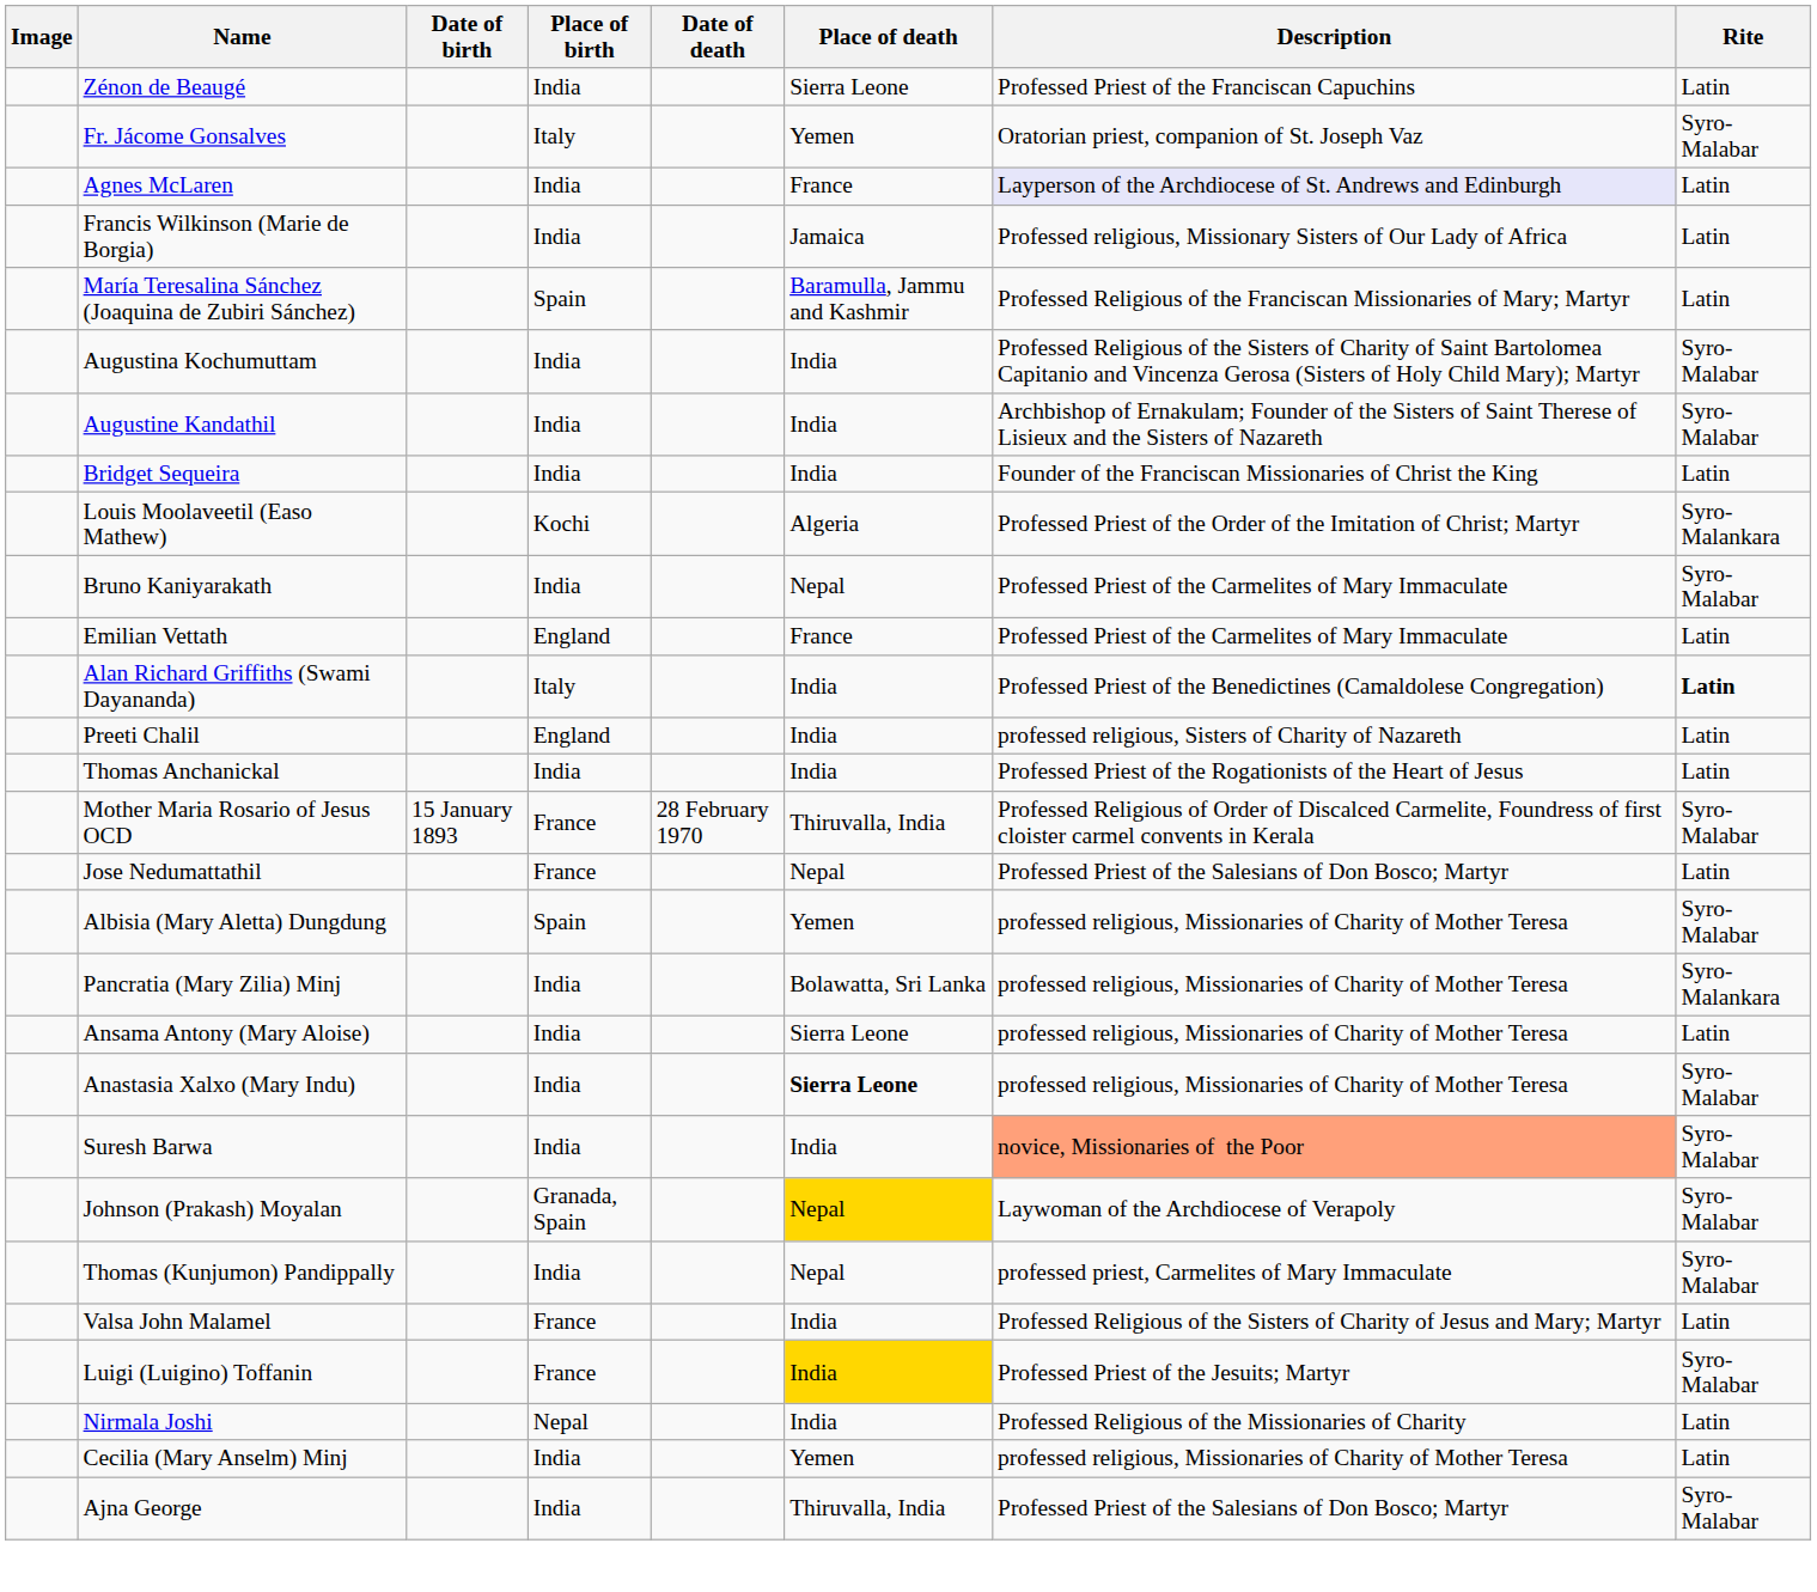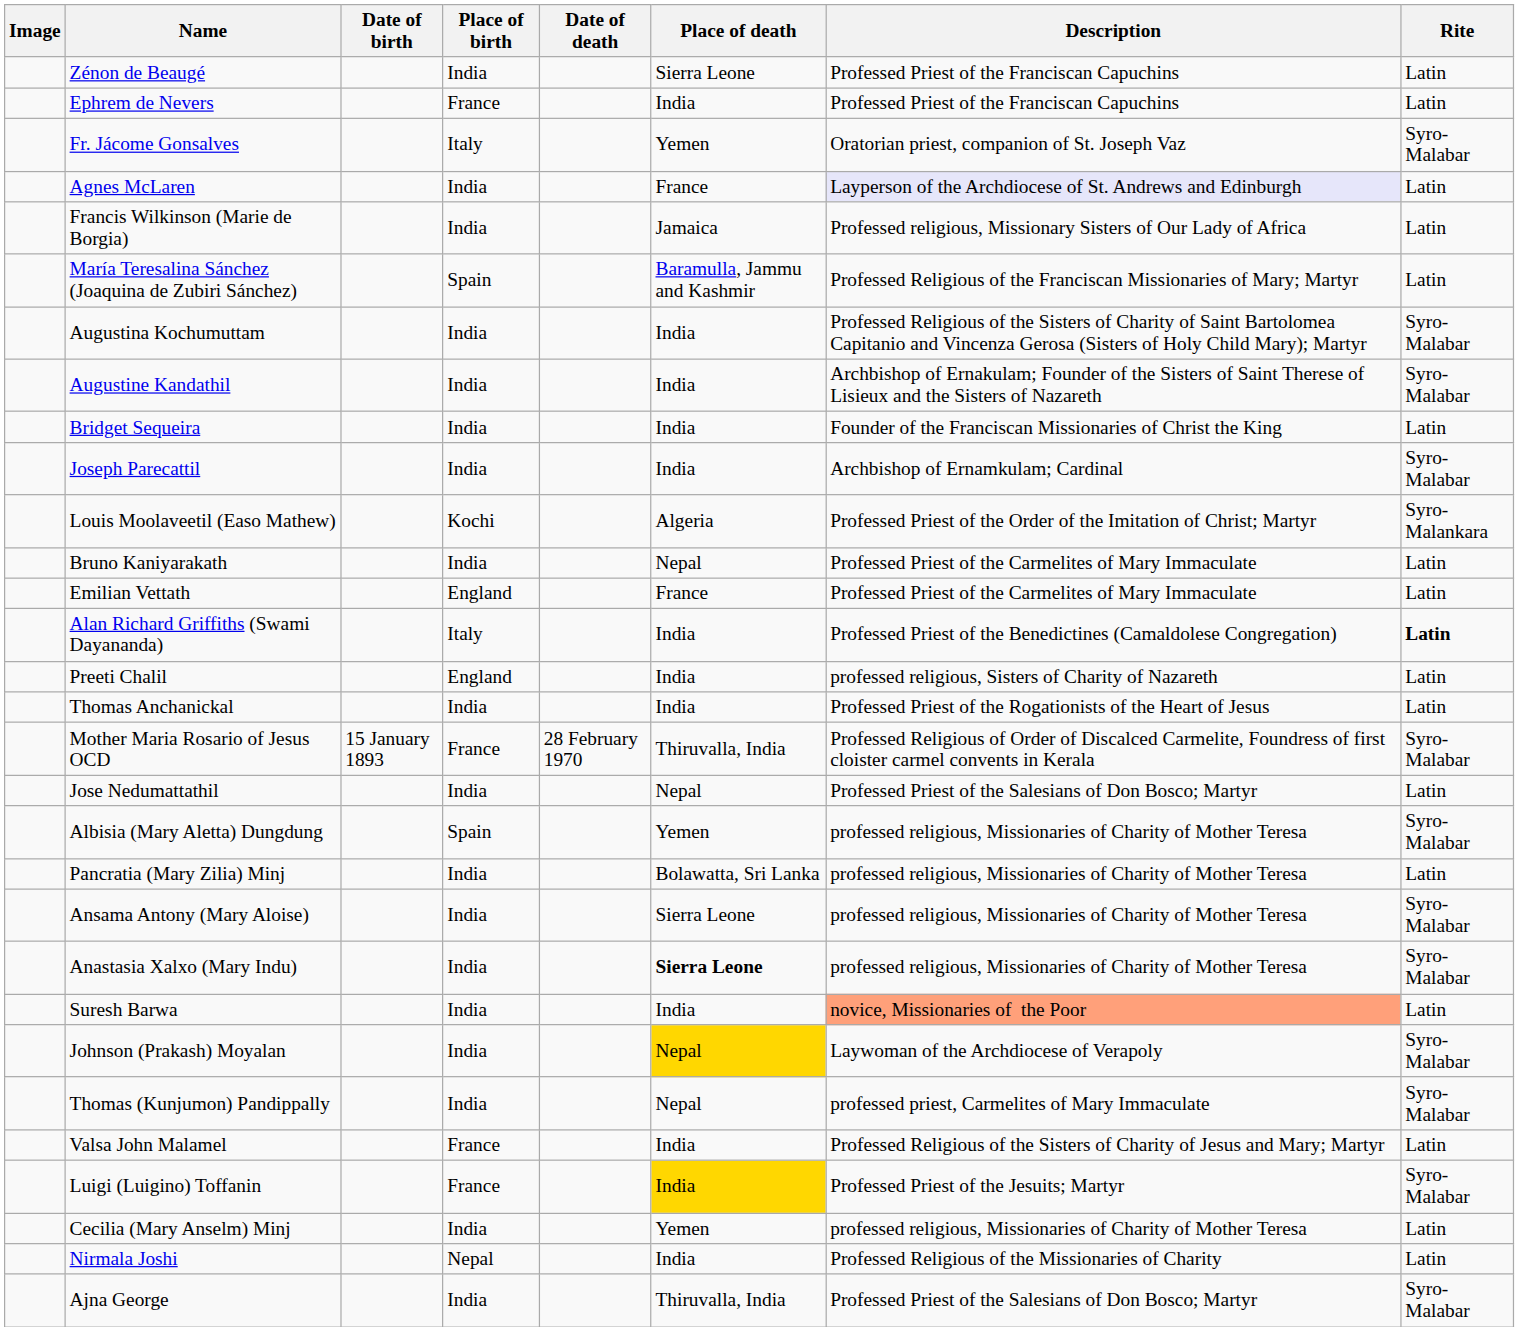+ row: Ephrem de Nevers | France | India | Professed Priest of the Franciscan Capuchins | Latin
+ row: Joseph Parecattil | India | India | Archbishop of Ernamkulam; Cardinal | Syro-Malabar
Bruno Kaniyarakath | Rite: Syro-Malabar -> Latin
Jose Nedumattathil | Place of birth: France -> India
Pancratia (Mary Zilia) Minj | Rite: Syro-Malankara -> Latin
Ansama Antony (Mary Aloise) | Rite: Latin -> Syro-Malabar
Suresh Barwa | Rite: Syro-Malabar -> Latin
Johnson (Prakash) Moyalan | Place of birth: Granada, Spain -> India
rows swapped: Nirmala Joshi <-> Cecilia (Mary Anselm) Minj
